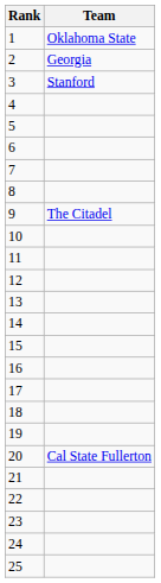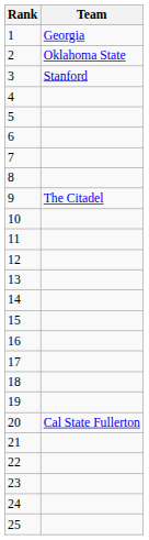1 | Team: Oklahoma State -> Georgia
2 | Team: Georgia -> Oklahoma State
